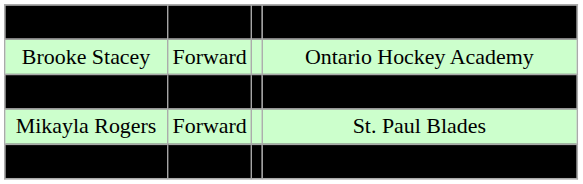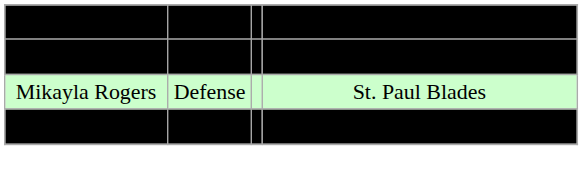- row: Brooke Stacey | Forward | Ontario Hockey Academy
Mikayla Rogers | column 2: Forward -> Defense
Victoria Hummel | column 2: Defense -> Forward
